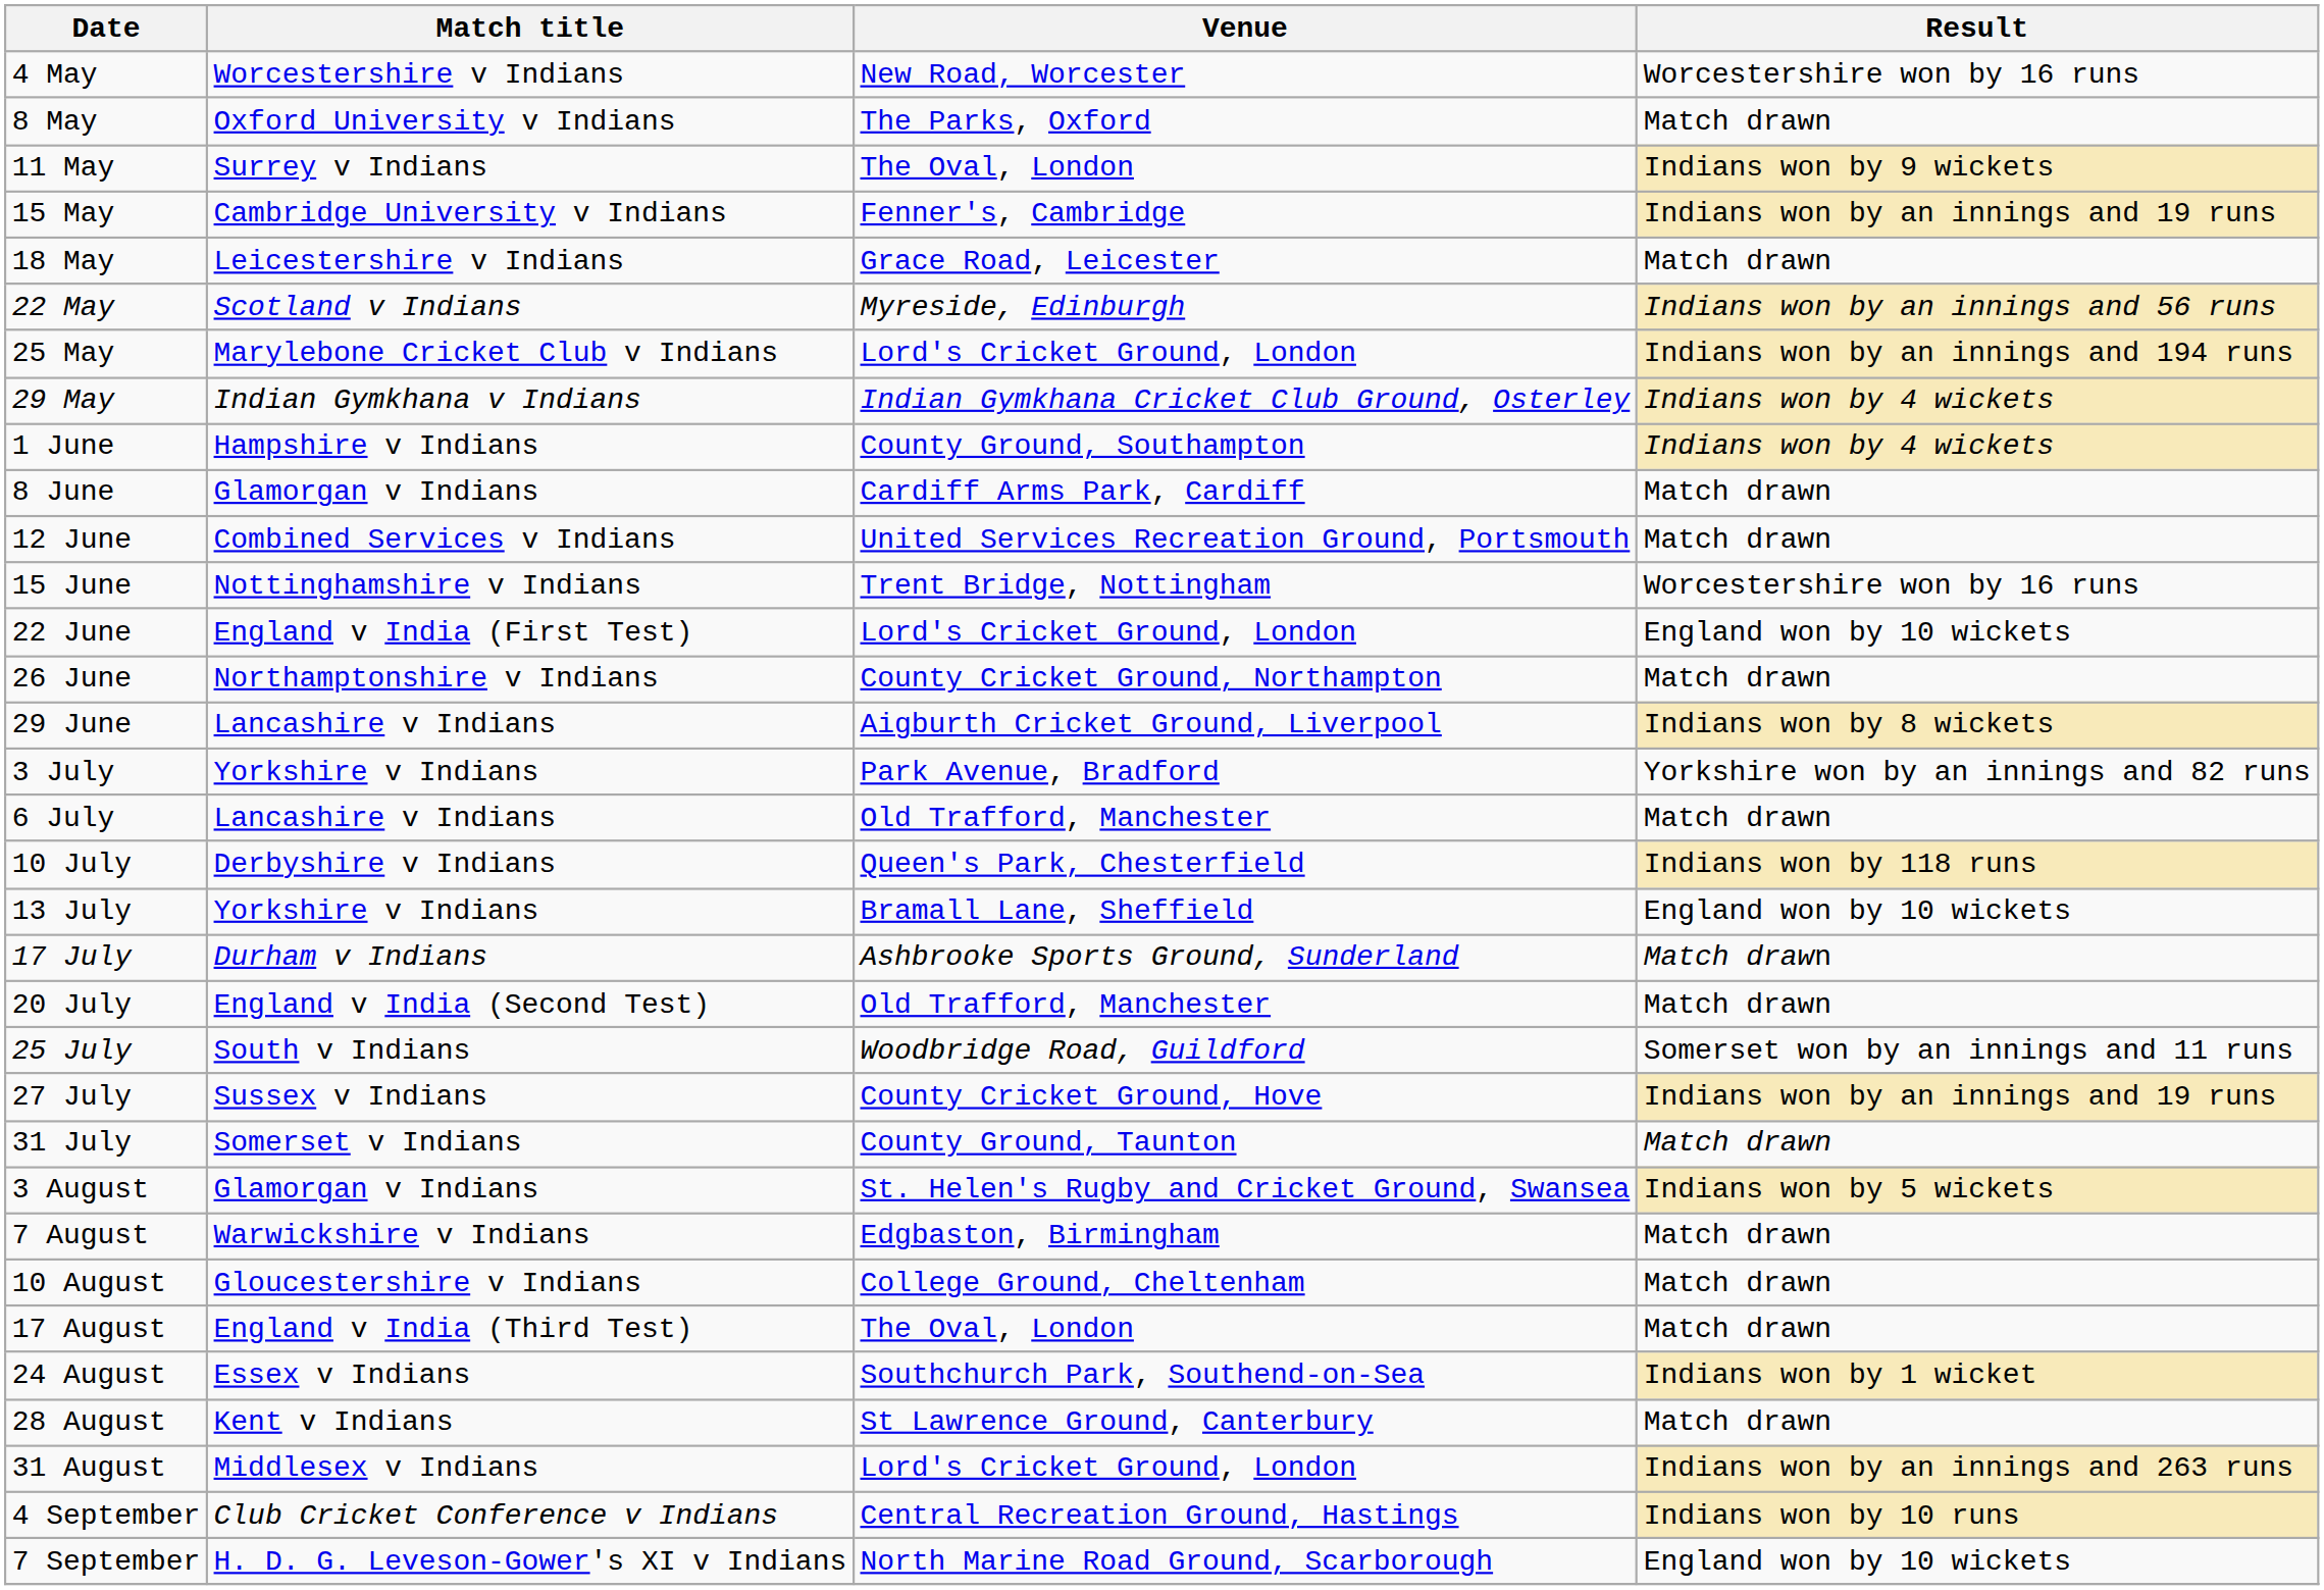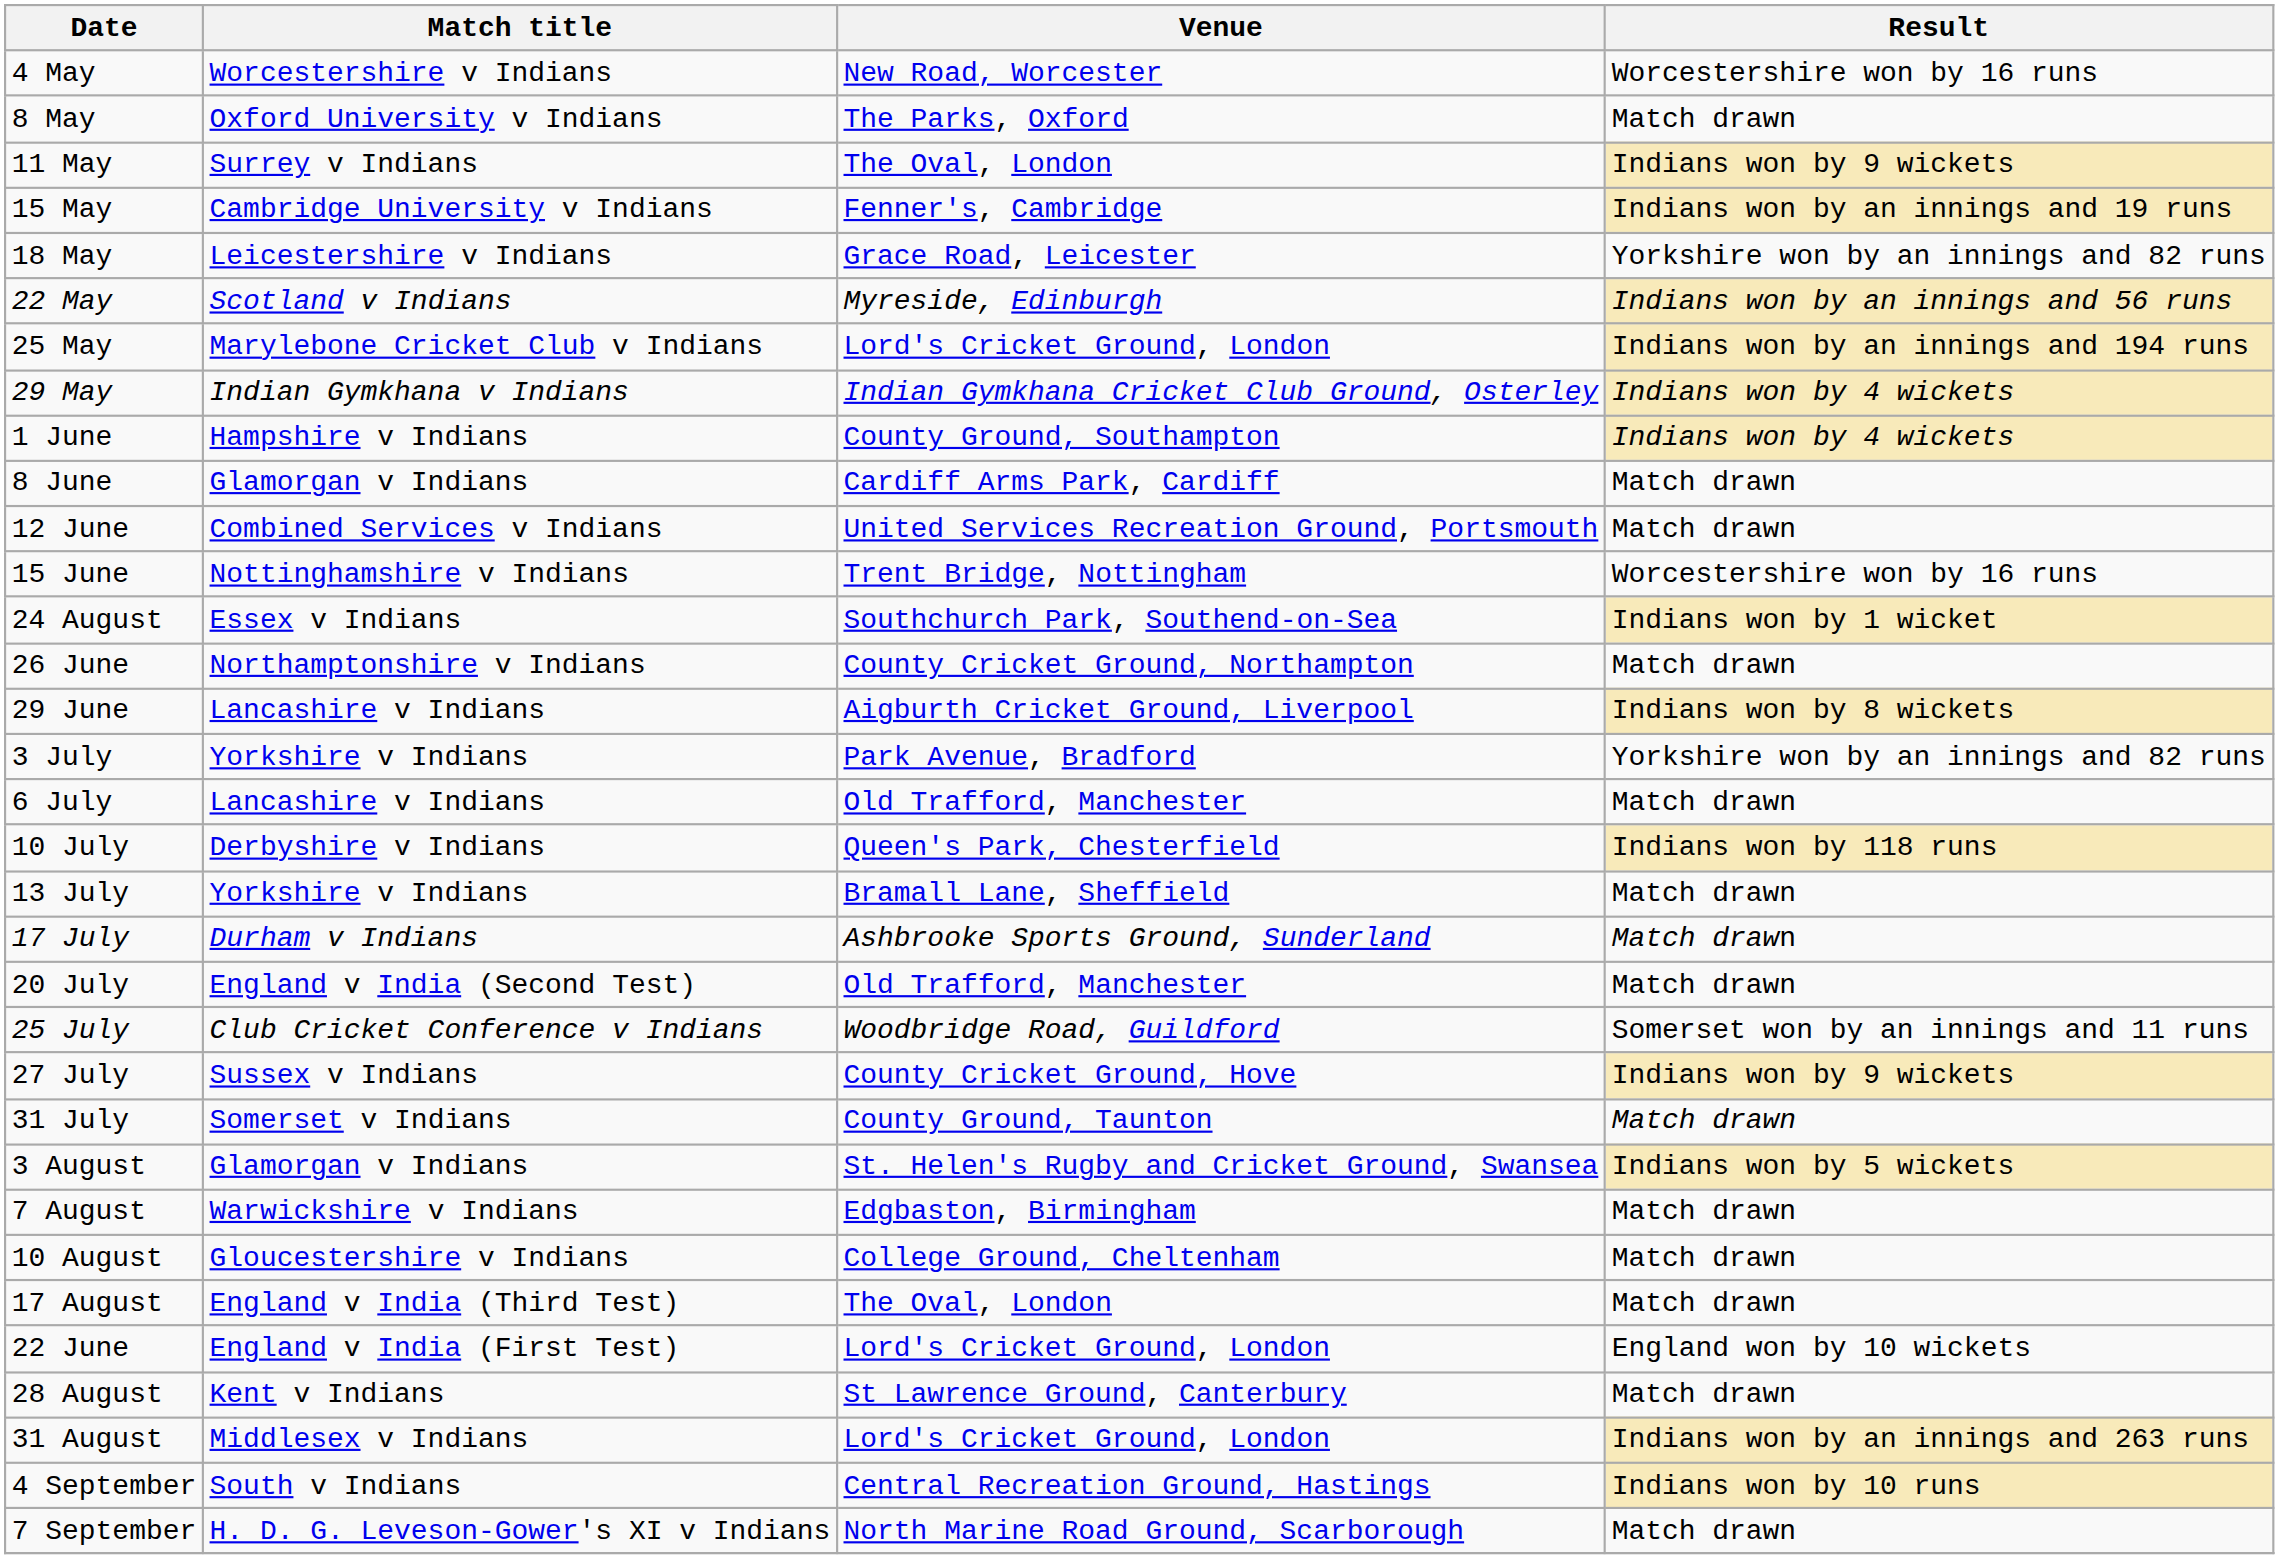18 May | Result: Match drawn -> Yorkshire won by an innings and 82 runs
rows swapped: 22 June <-> 24 August
13 July | Result: England won by 10 wickets -> Match drawn
25 July | Match title: South v Indians -> Club Cricket Conference v Indians
27 July | Result: Indians won by an innings and 19 runs -> Indians won by 9 wickets
4 September | Match title: Club Cricket Conference v Indians -> South v Indians
7 September | Result: England won by 10 wickets -> Match drawn
